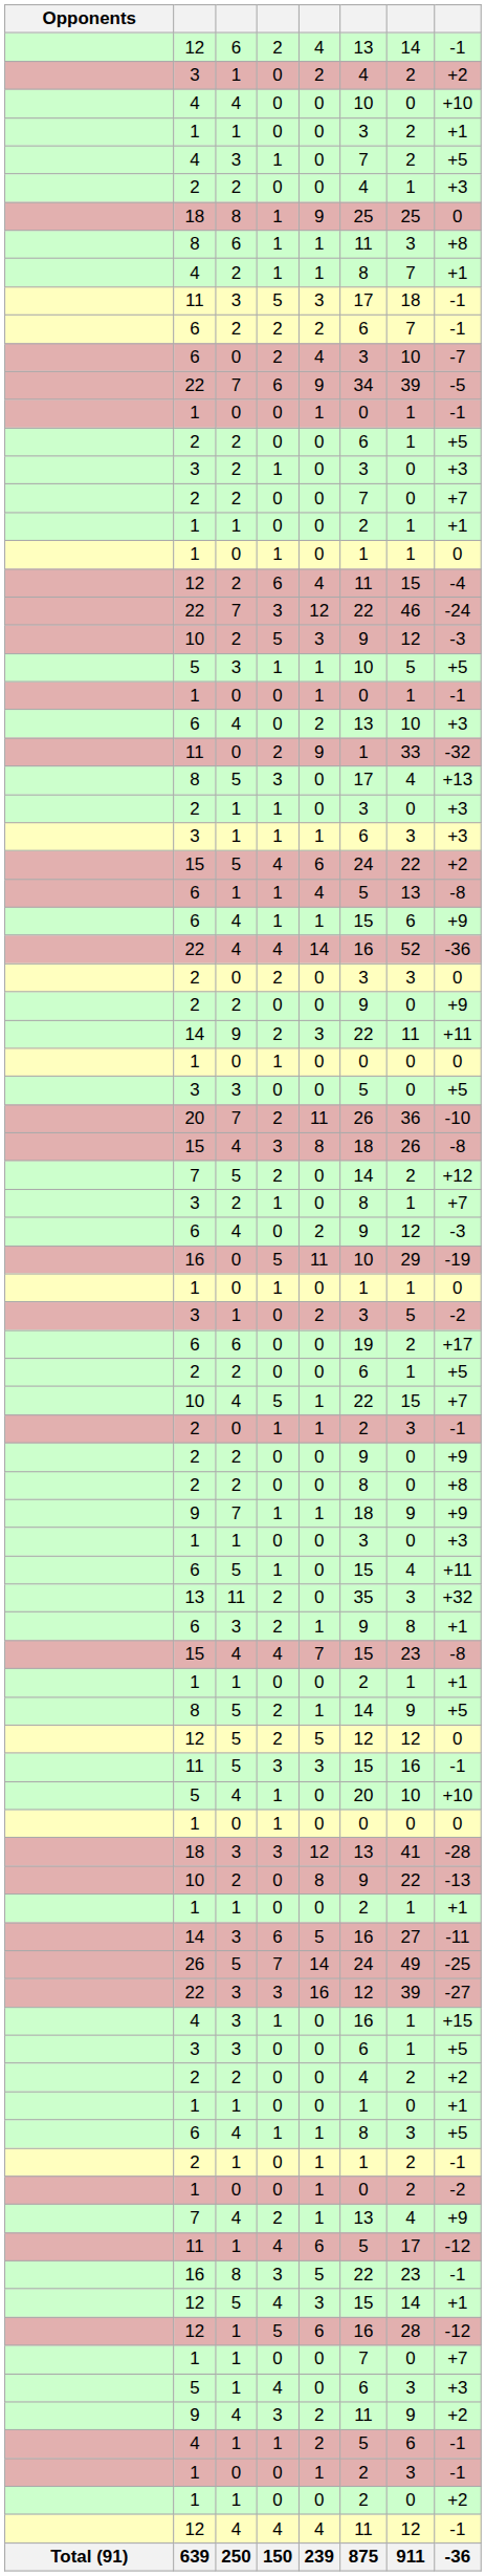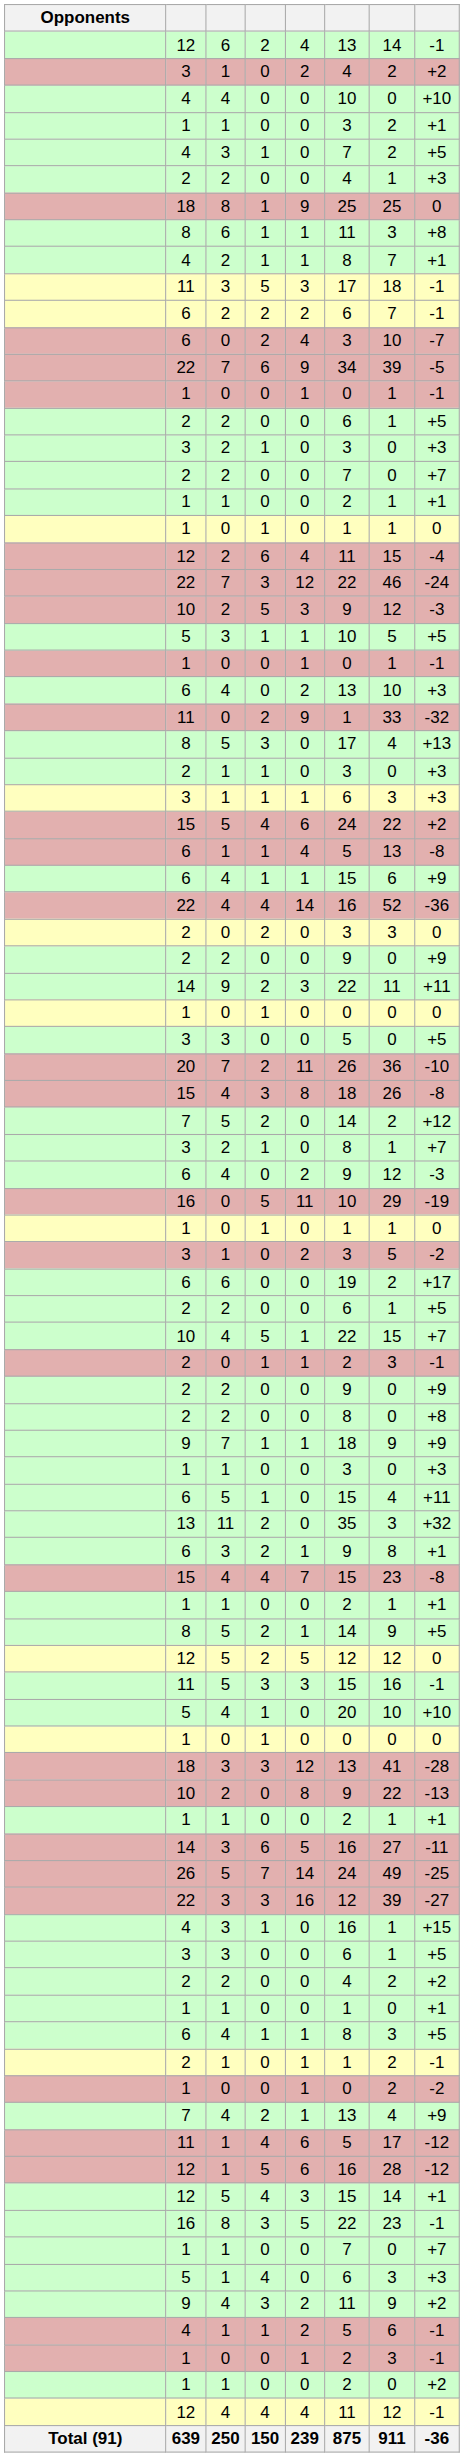rows swapped: 12 / 1 <-> 16 / 8
